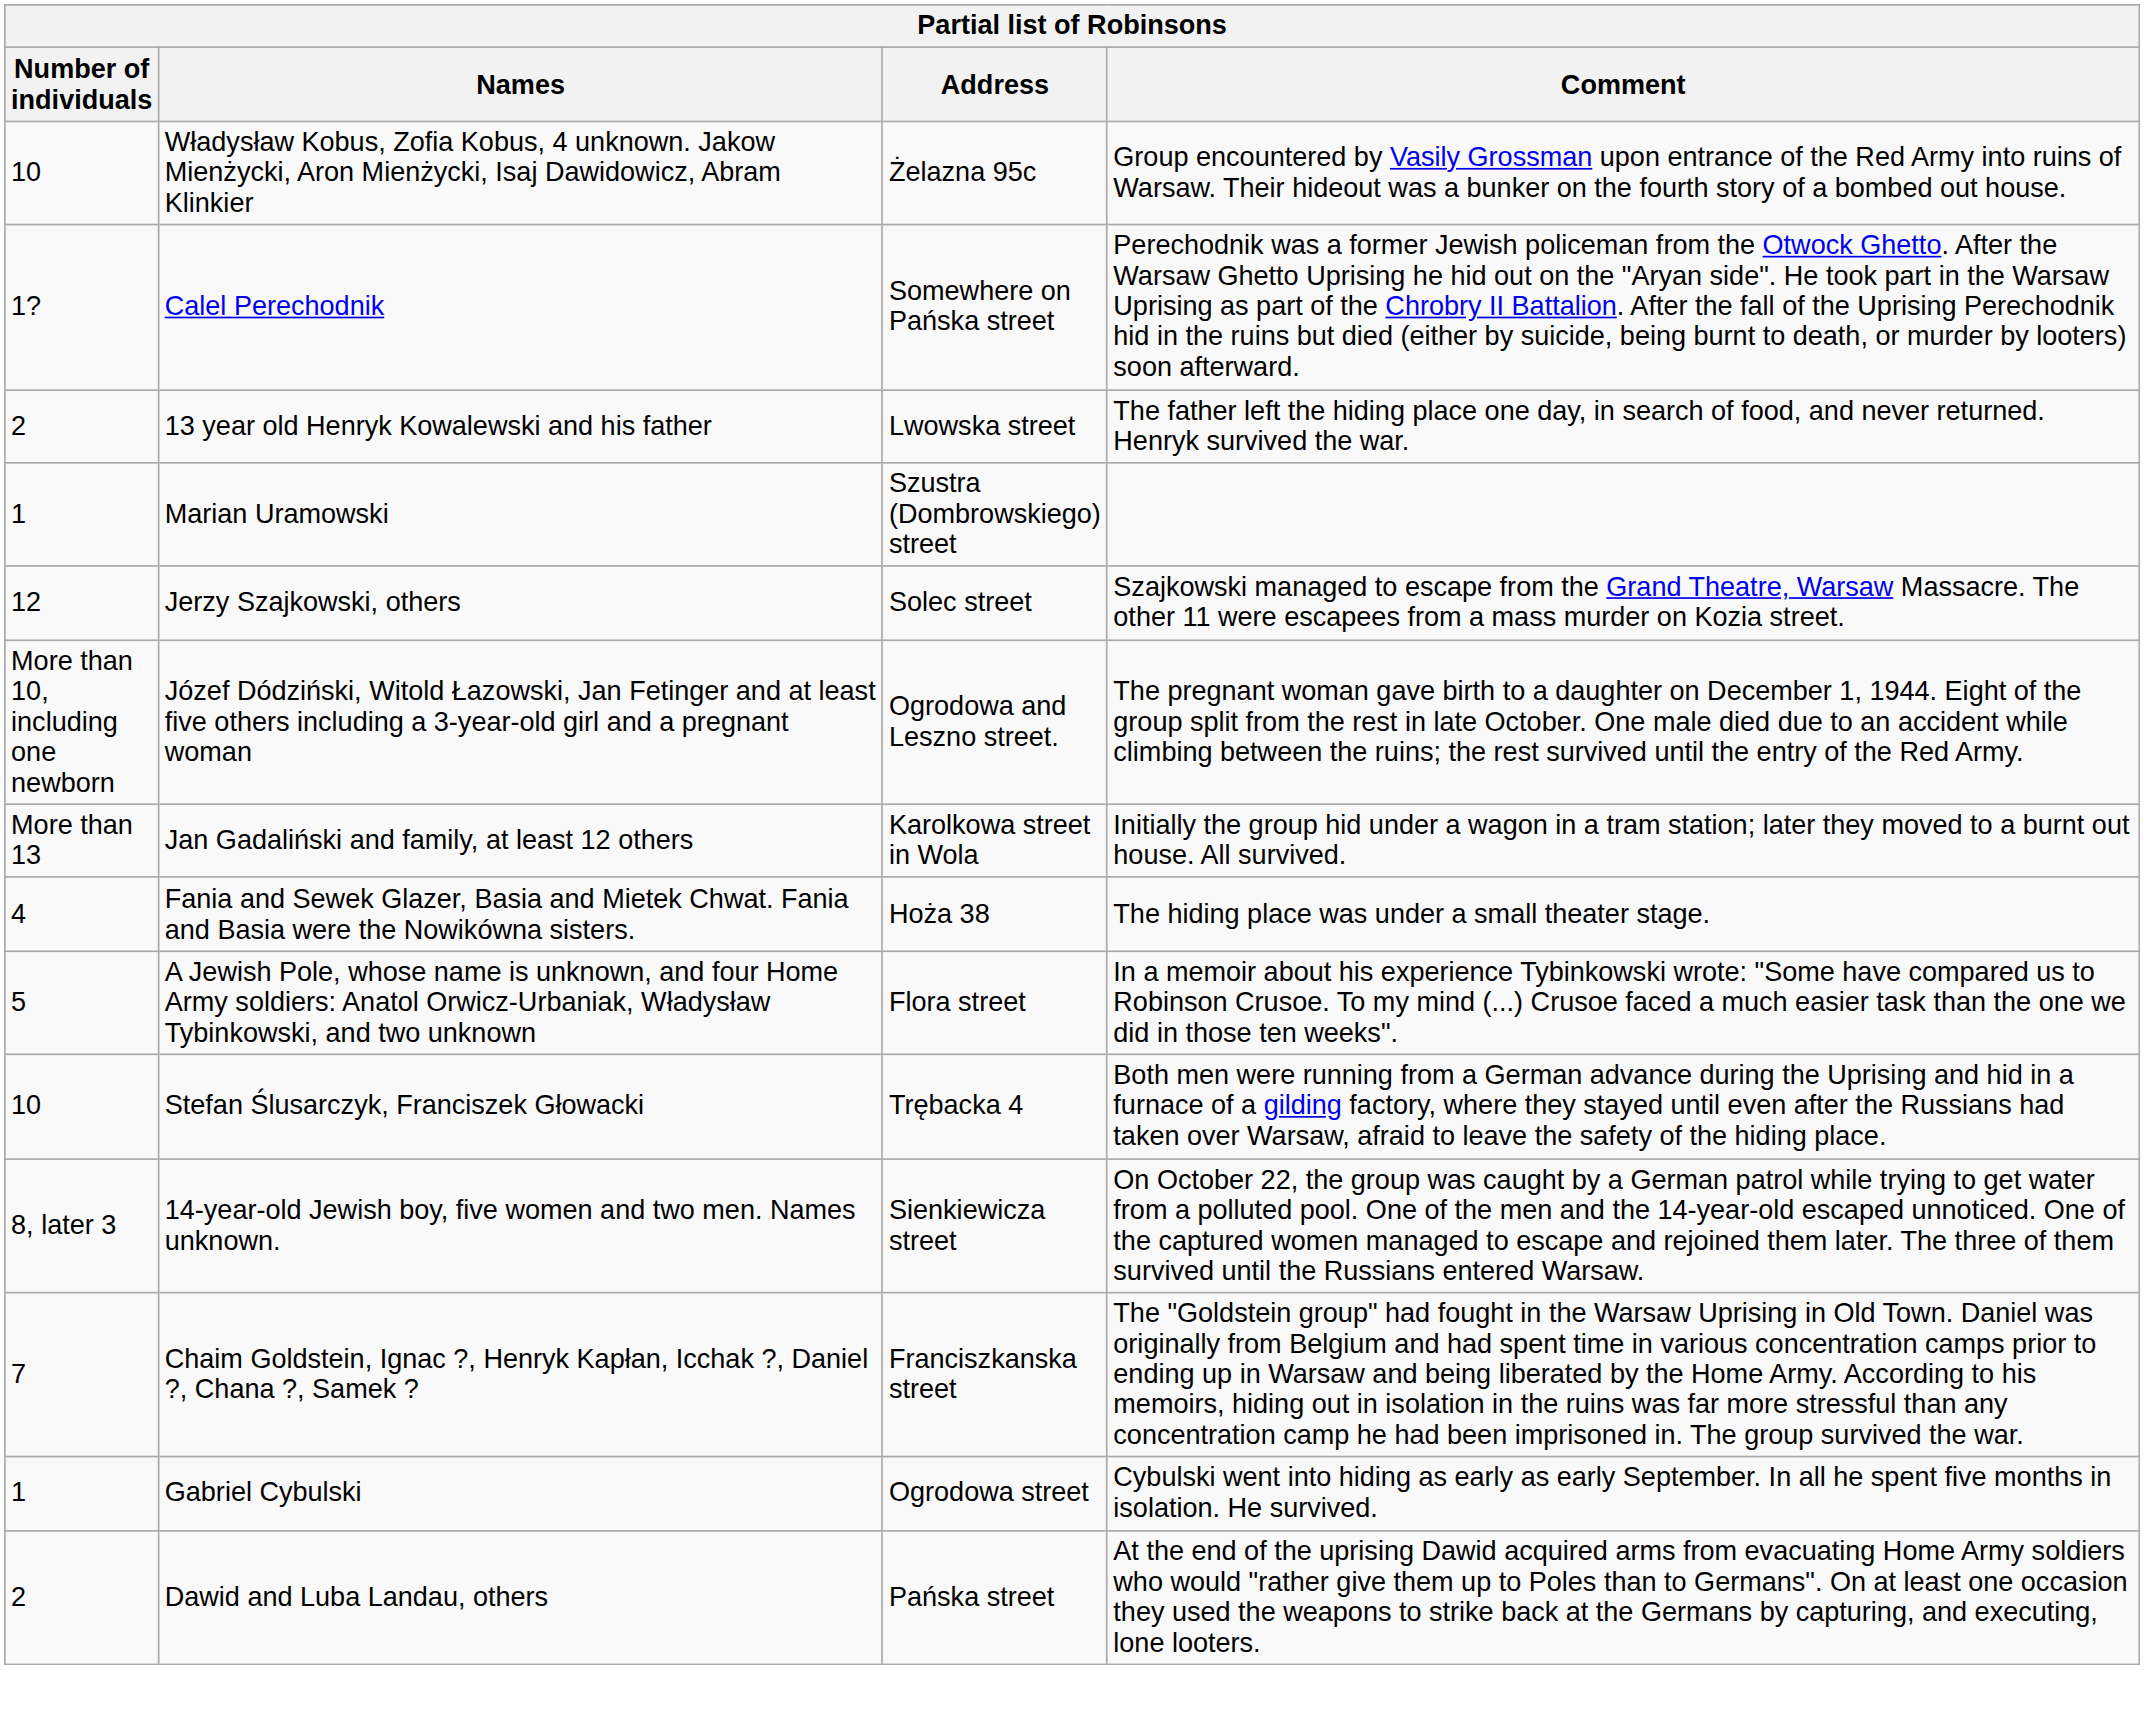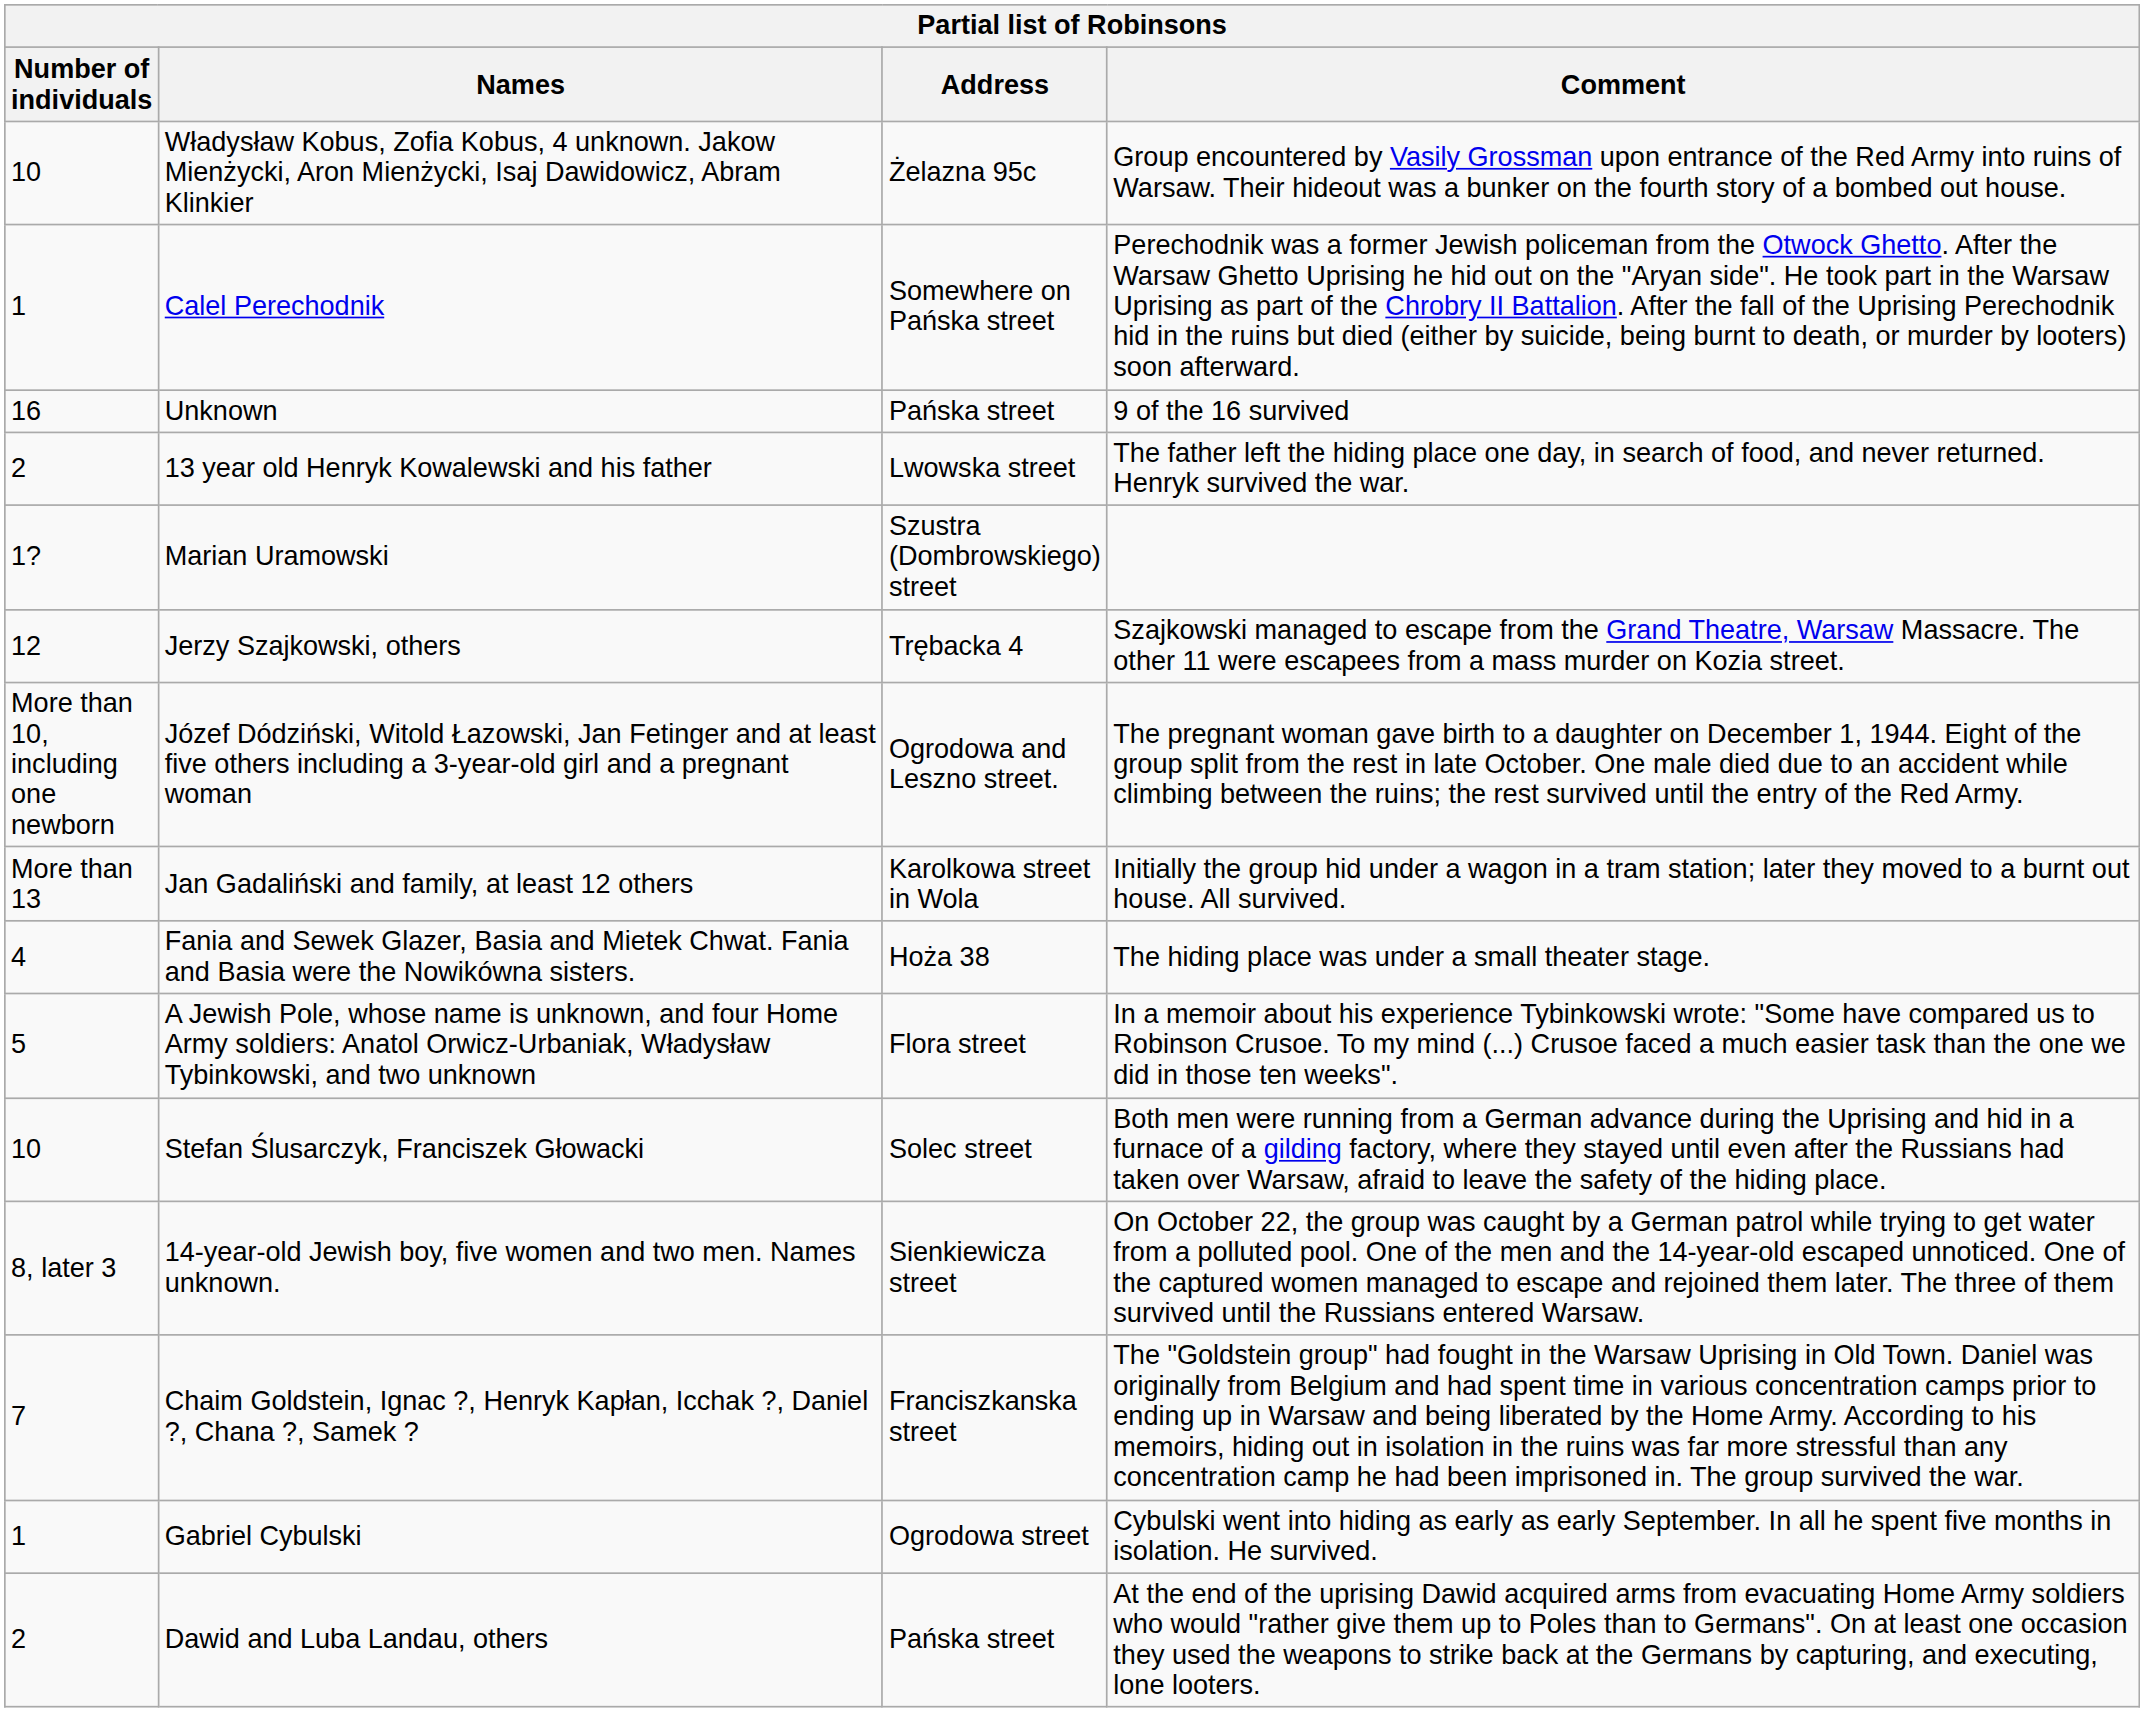Calel Perechodnik | Number of individuals: 1? -> 1
+ row: 16 | Unknown | Pańska street | 9 of the 16 survived
Marian Uramowski | Number of individuals: 1 -> 1?
Jerzy Szajkowski, others | Address: Solec street -> Trębacka 4
Stefan Ślusarczyk, Franciszek Głowacki | Address: Trębacka 4 -> Solec street
